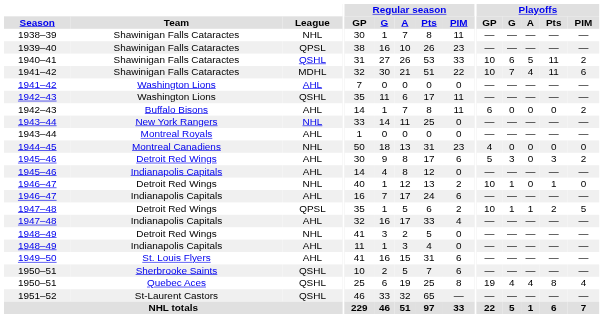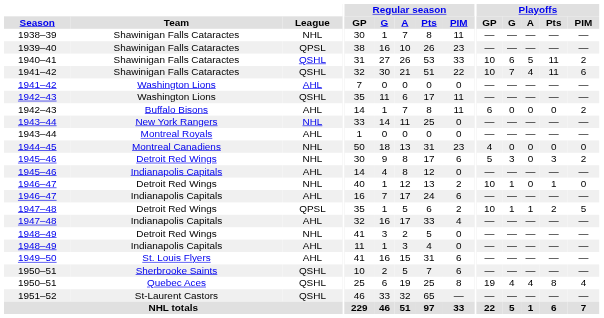1941–42 / Shawinigan Falls Cataractes | League: MDHL -> QSHL
1945–46 / Detroit Red Wings | League: AHL -> NHL
